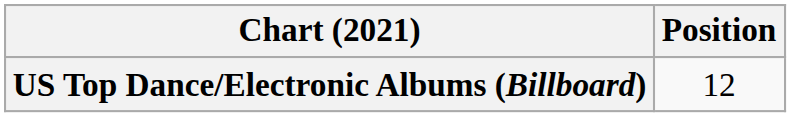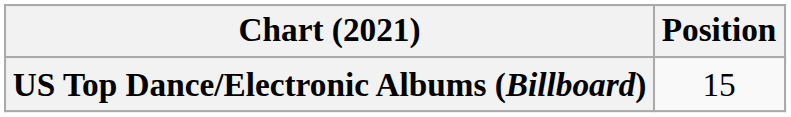US Top Dance/Electronic Albums (Billboard) | Position: 12 -> 15
